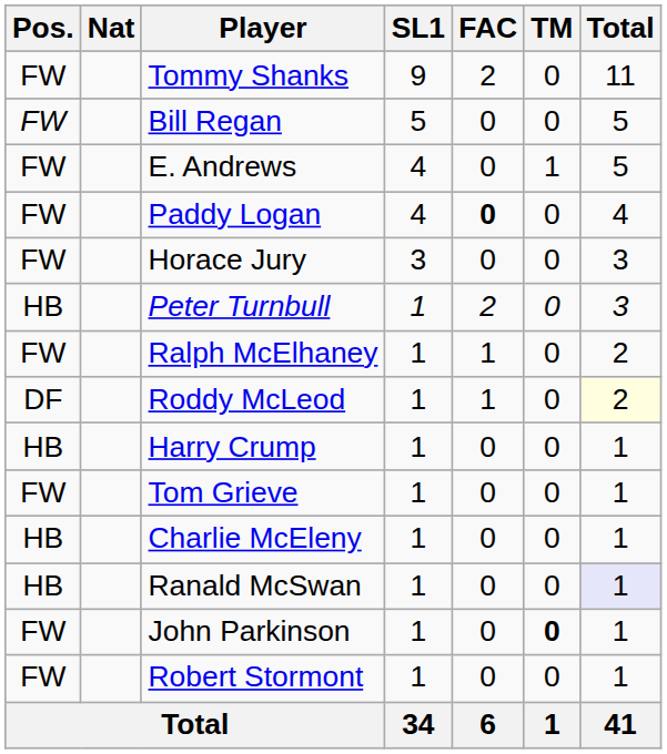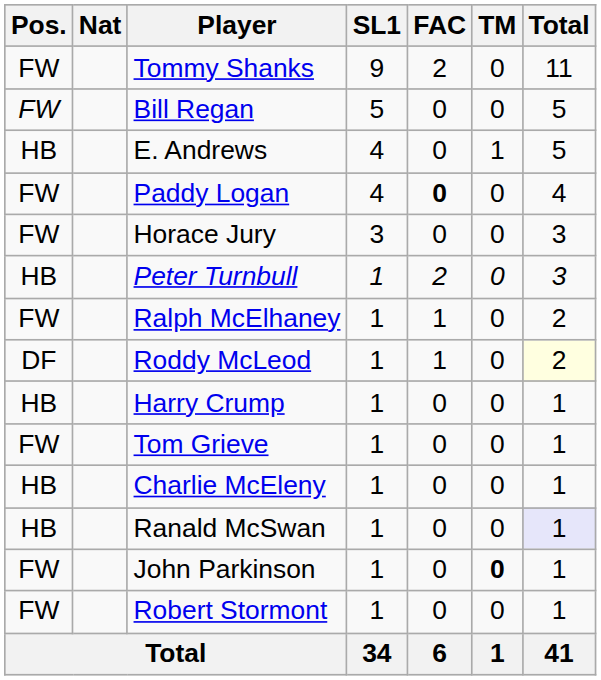E. Andrews | Pos.: FW -> HB
